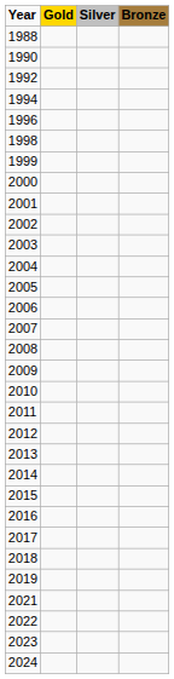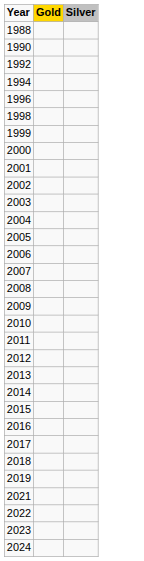- column: Bronze
